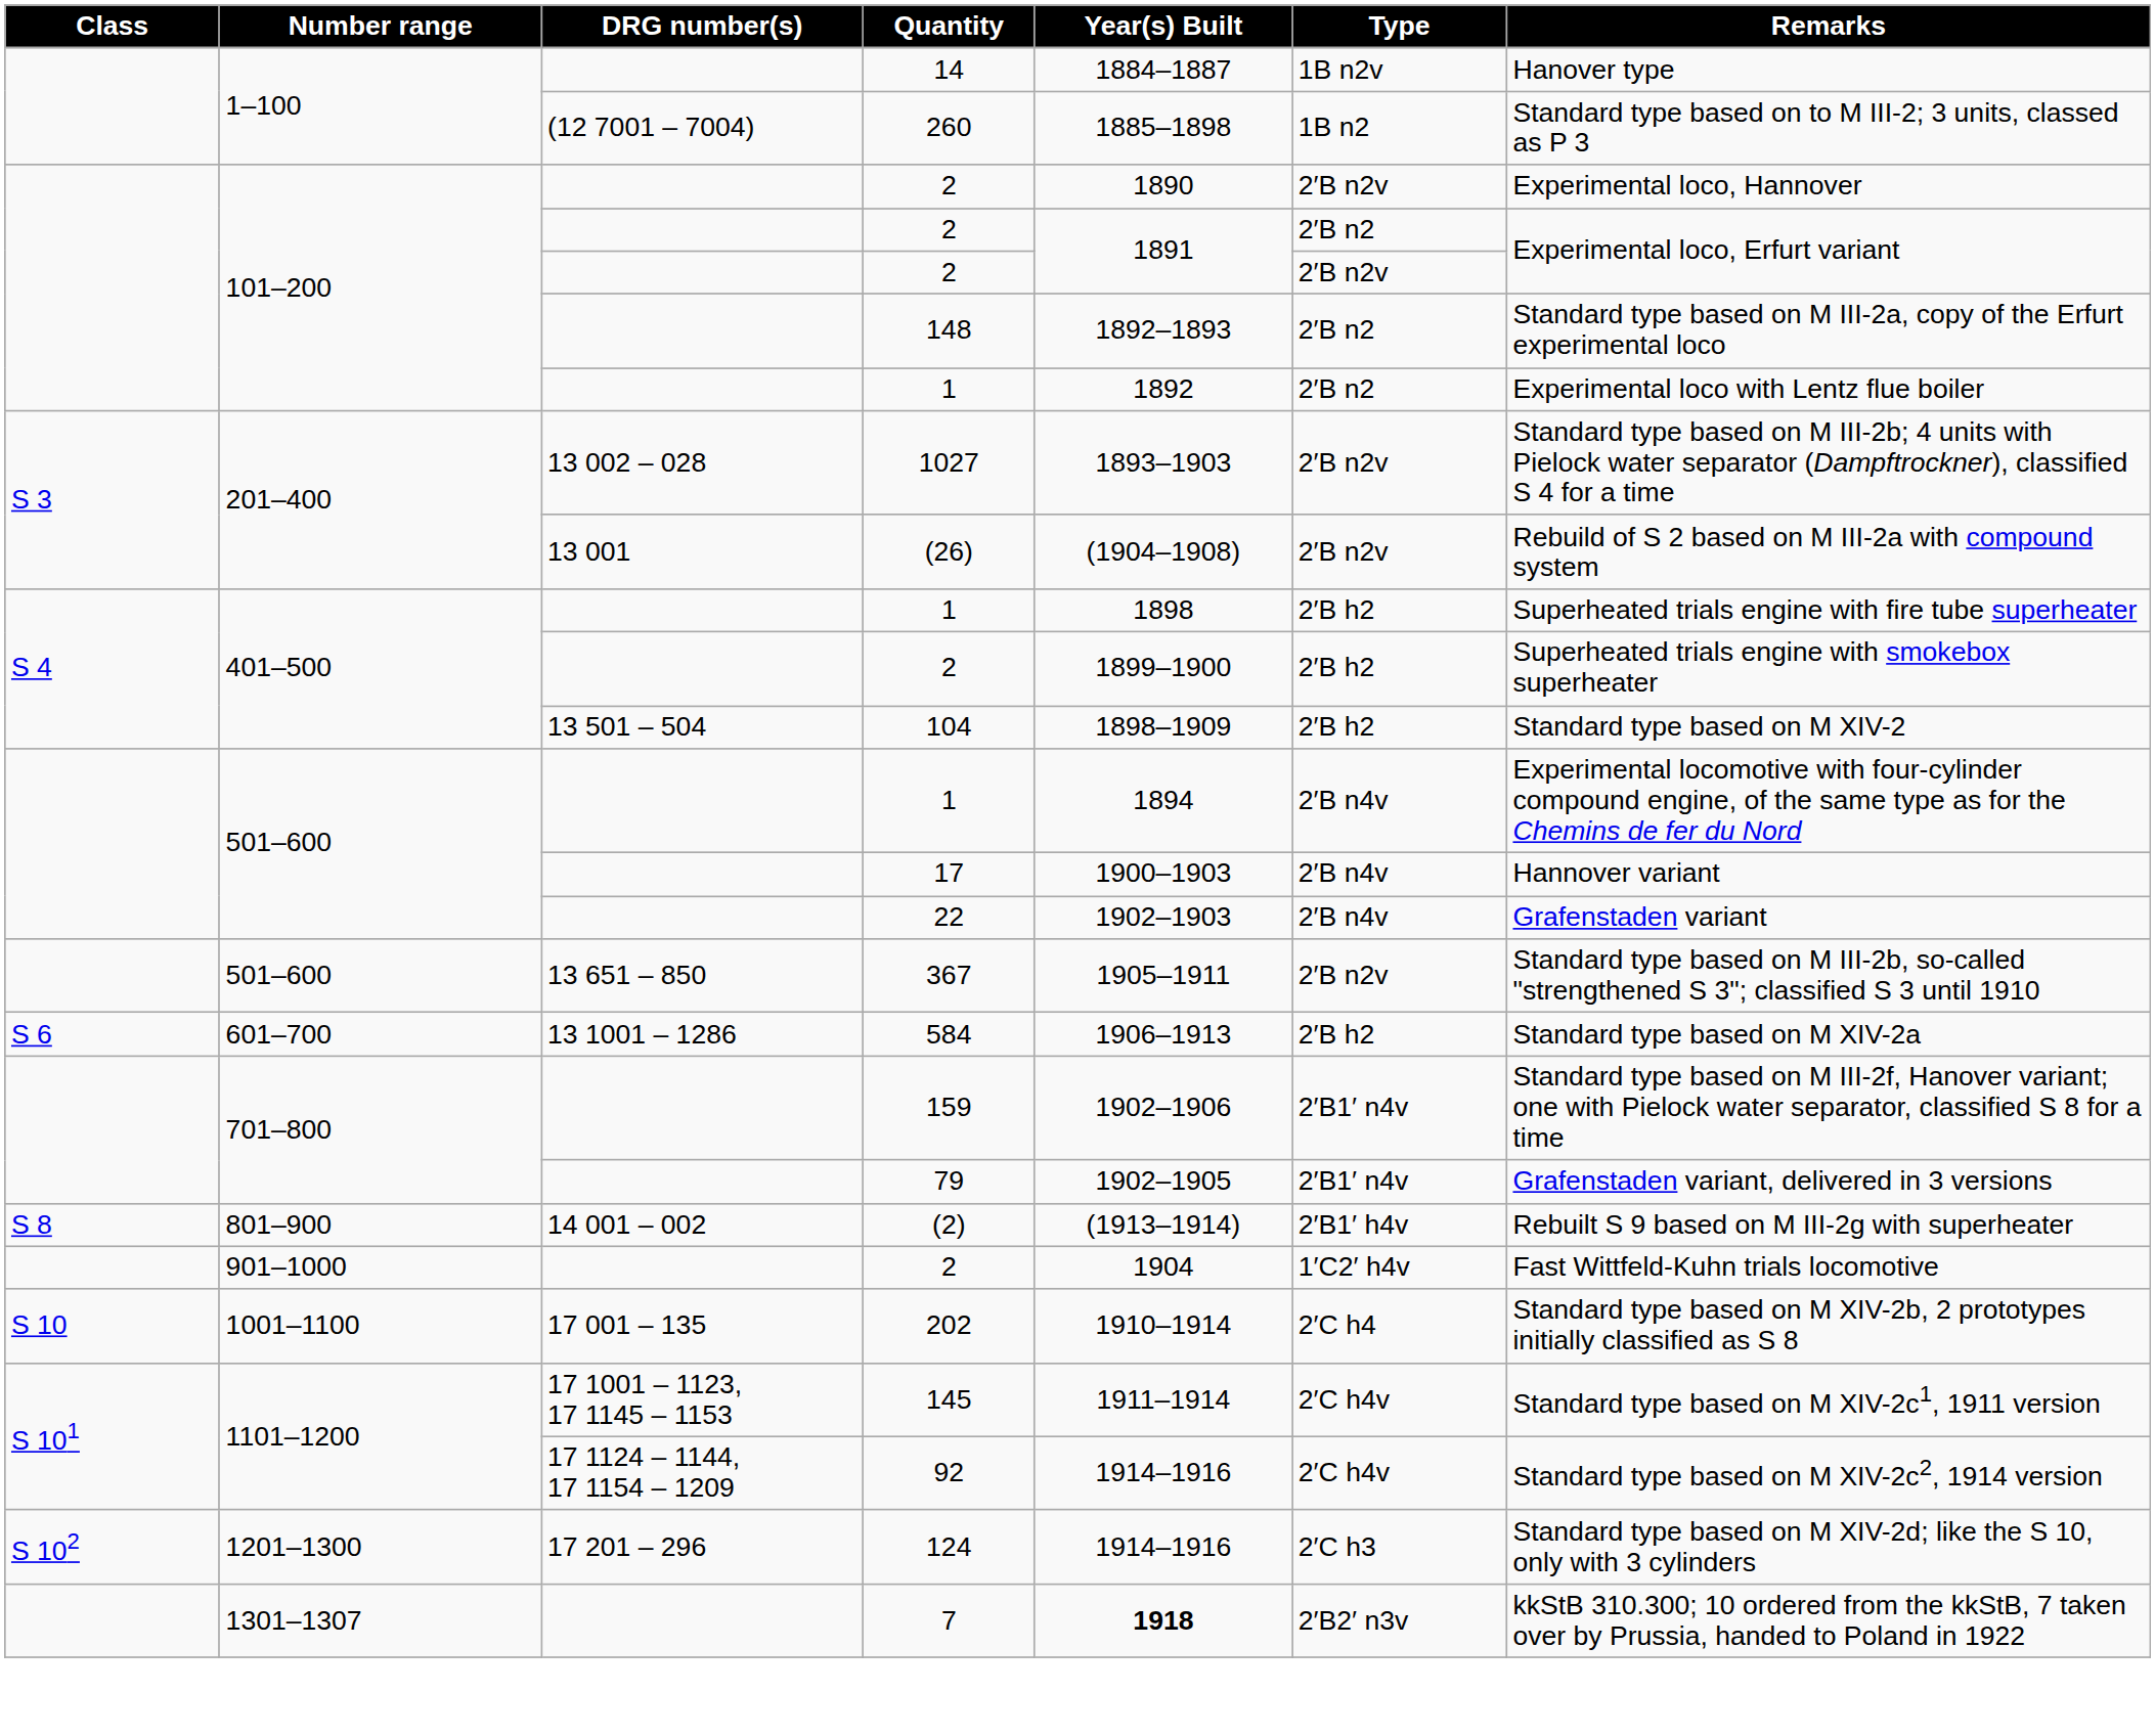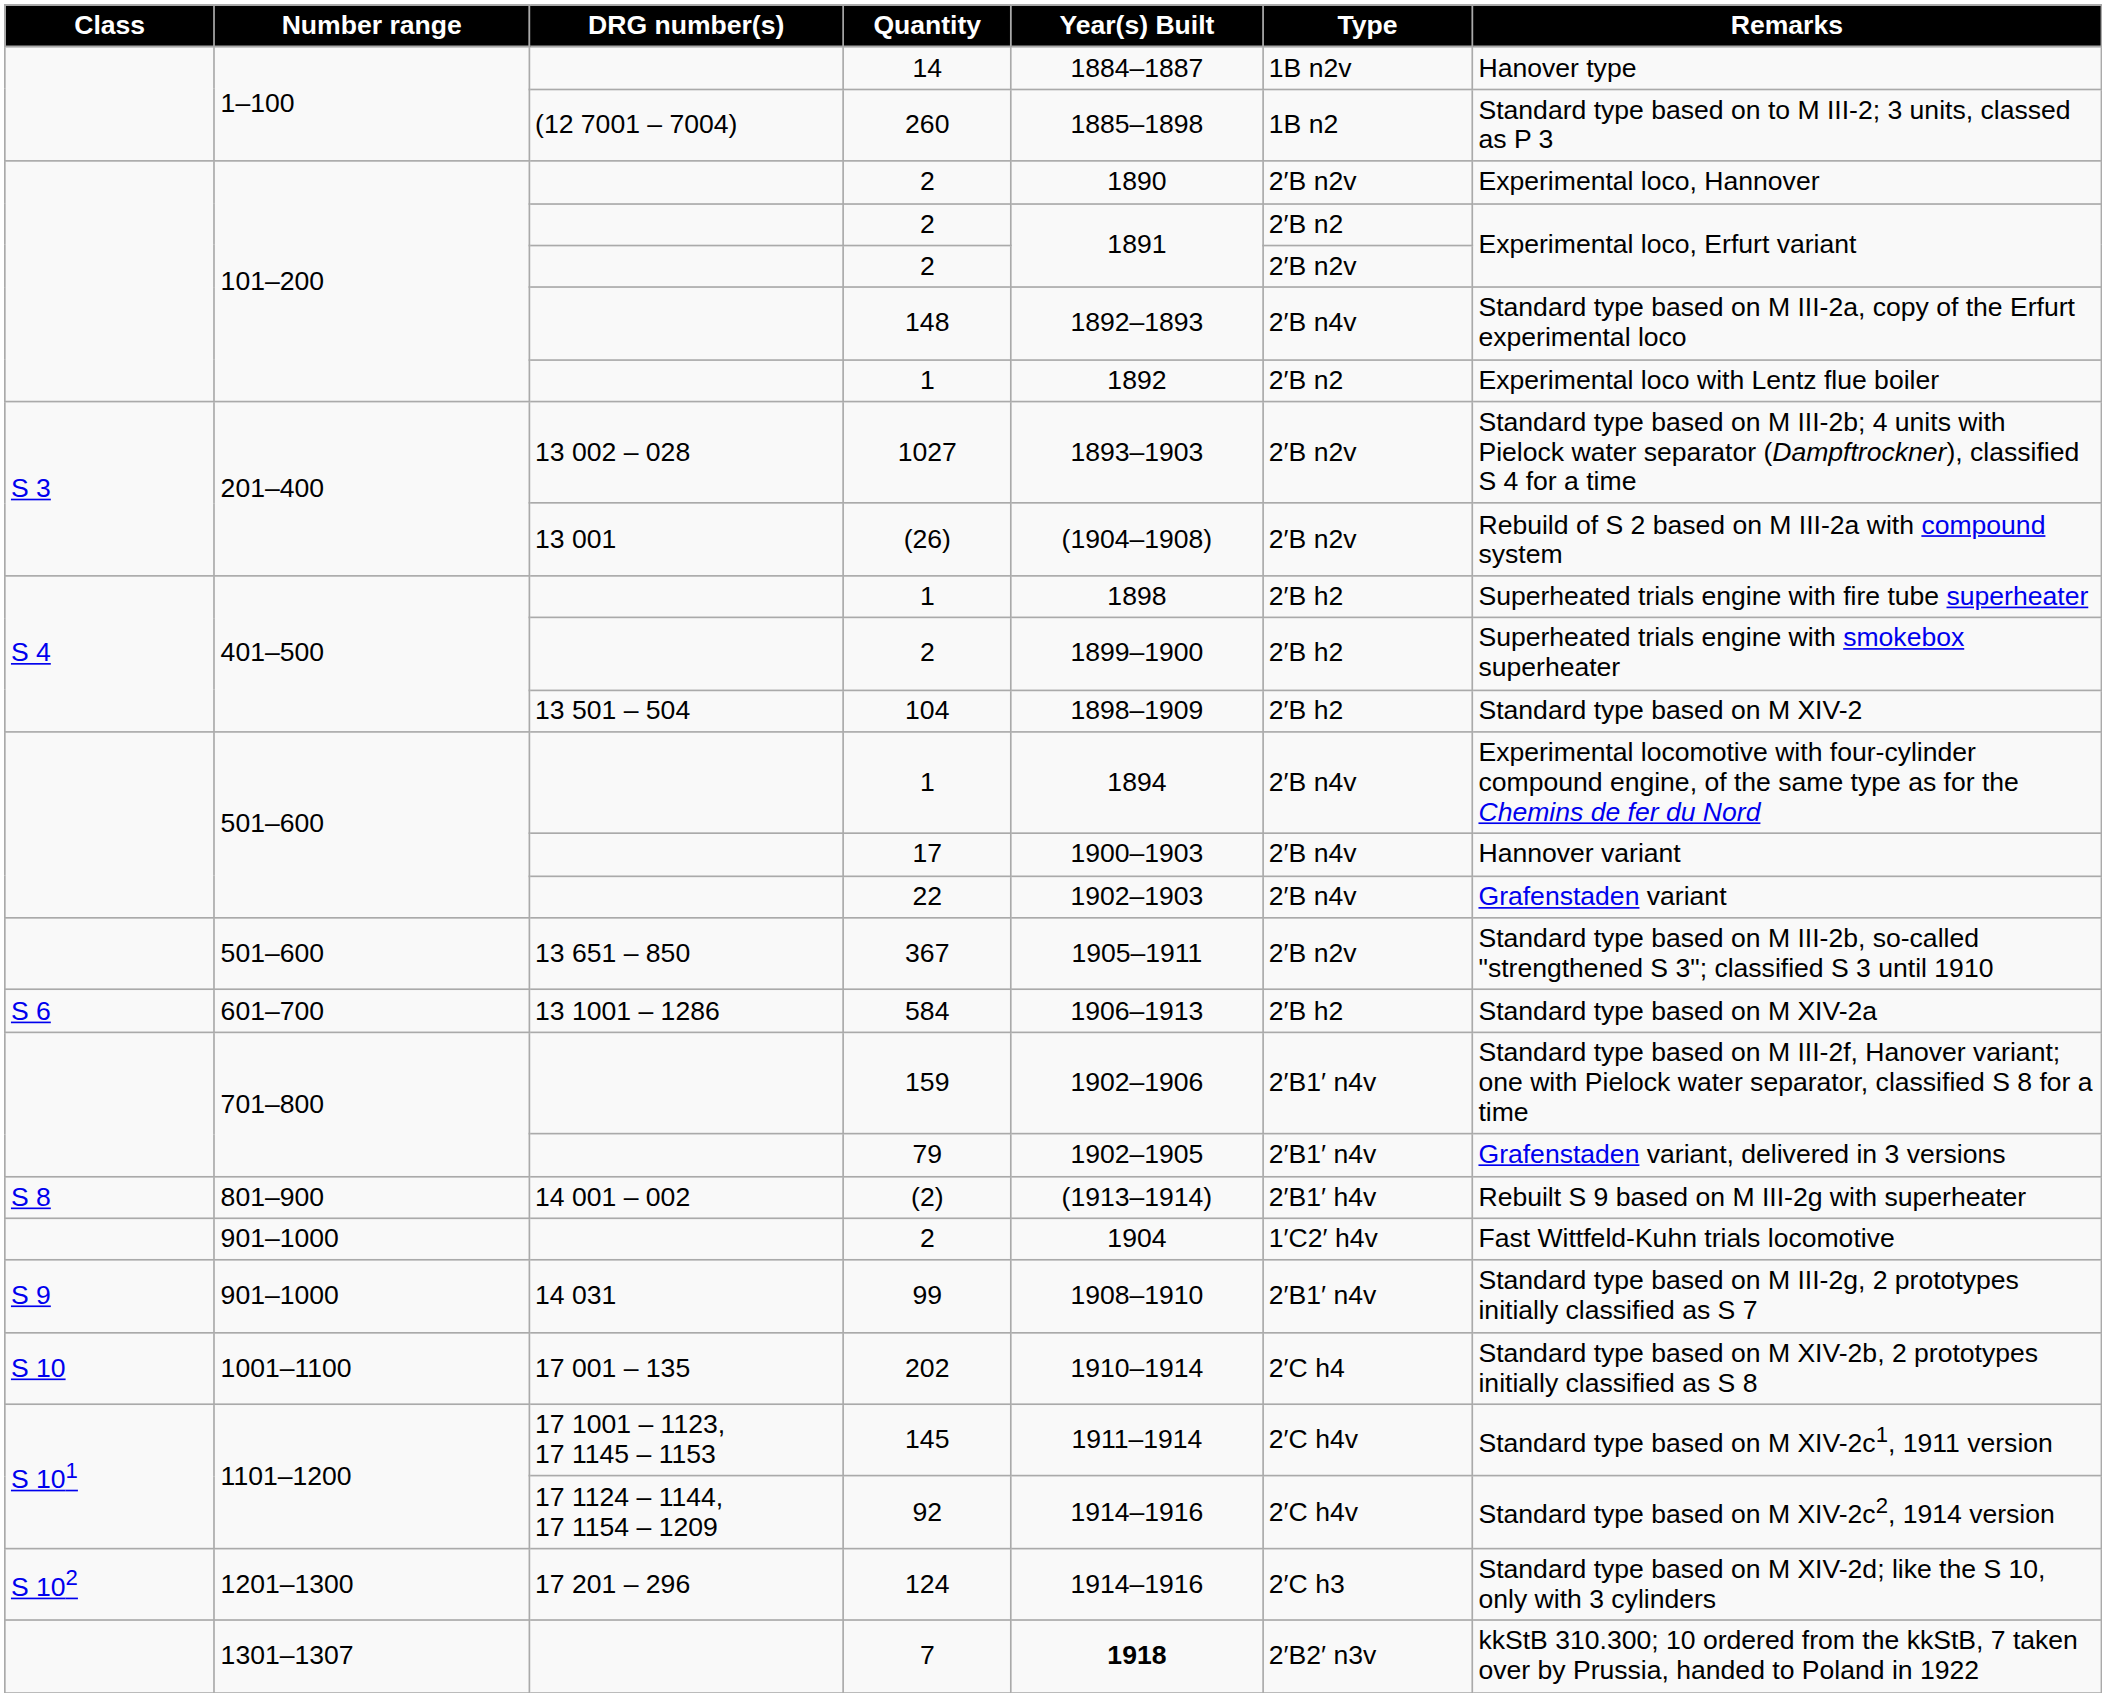148 | Type: 2′B n2 -> 2′B n4v
+ row: S 9 | 901–1000 | 14 031 | 99 | 1908–1910 | 2′B1′ n4v | Standard type based on M III-2g, 2 prototypes initially classified as S 7
